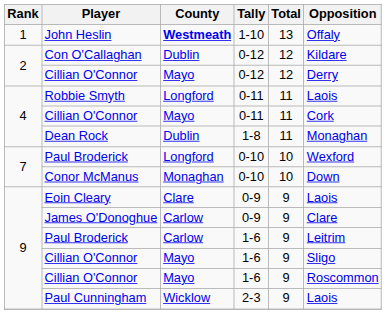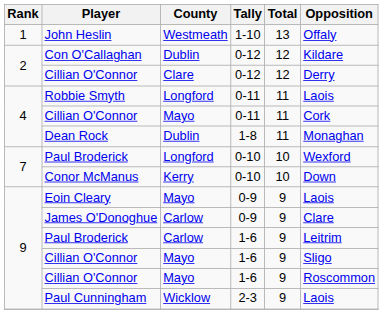John Heslin | County: bold -> normal
Cillian O'Connor / 0-12 | County: Mayo -> Clare
Conor McManus | County: Monaghan -> Kerry
Eoin Cleary | County: Clare -> Mayo
